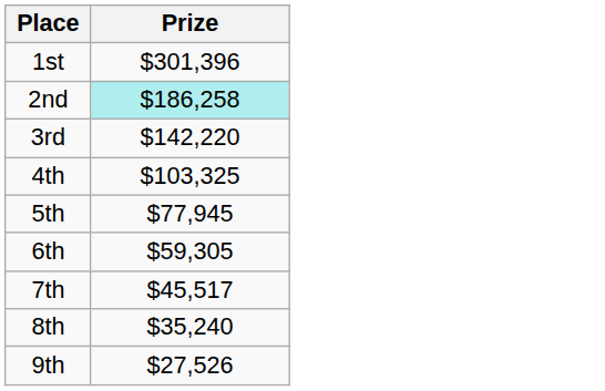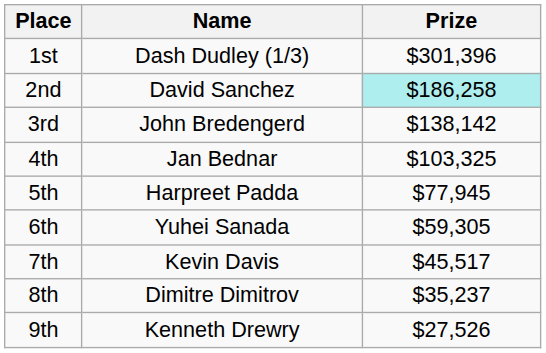+ column: Name | Dash Dudley (1/3) | David Sanchez | John Bredengerd | Jan Bednar | Harpreet Padda | Yuhei Sanada | Kevin Davis | Dimitre Dimitrov | Kenneth Drewry
3rd | Prize: $142,220 -> $138,142
8th | Prize: $35,240 -> $35,237
